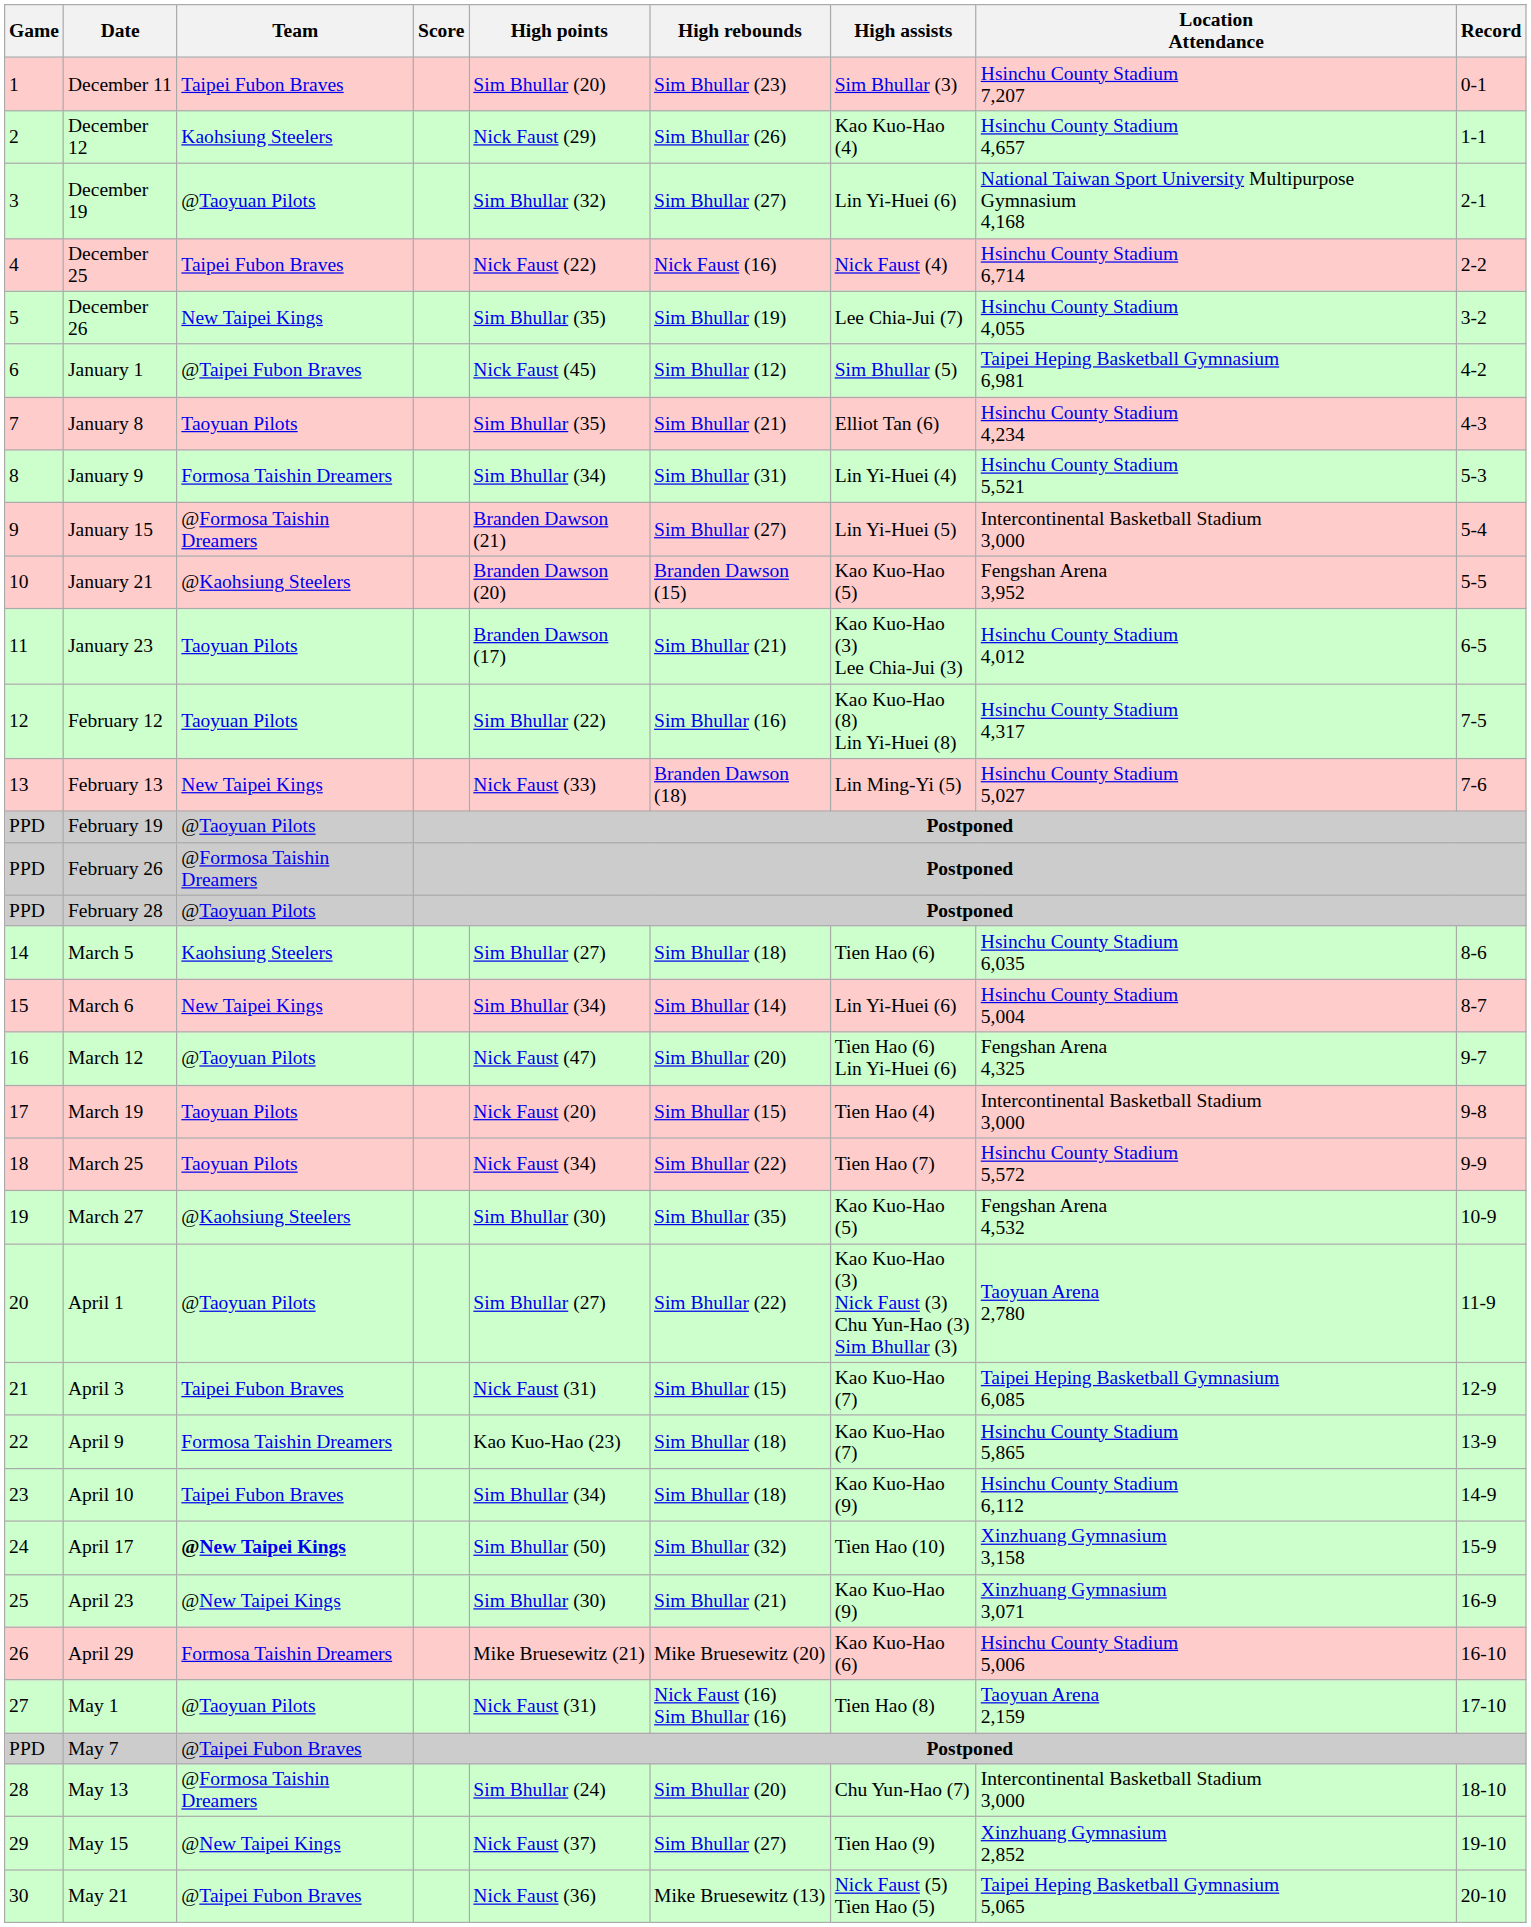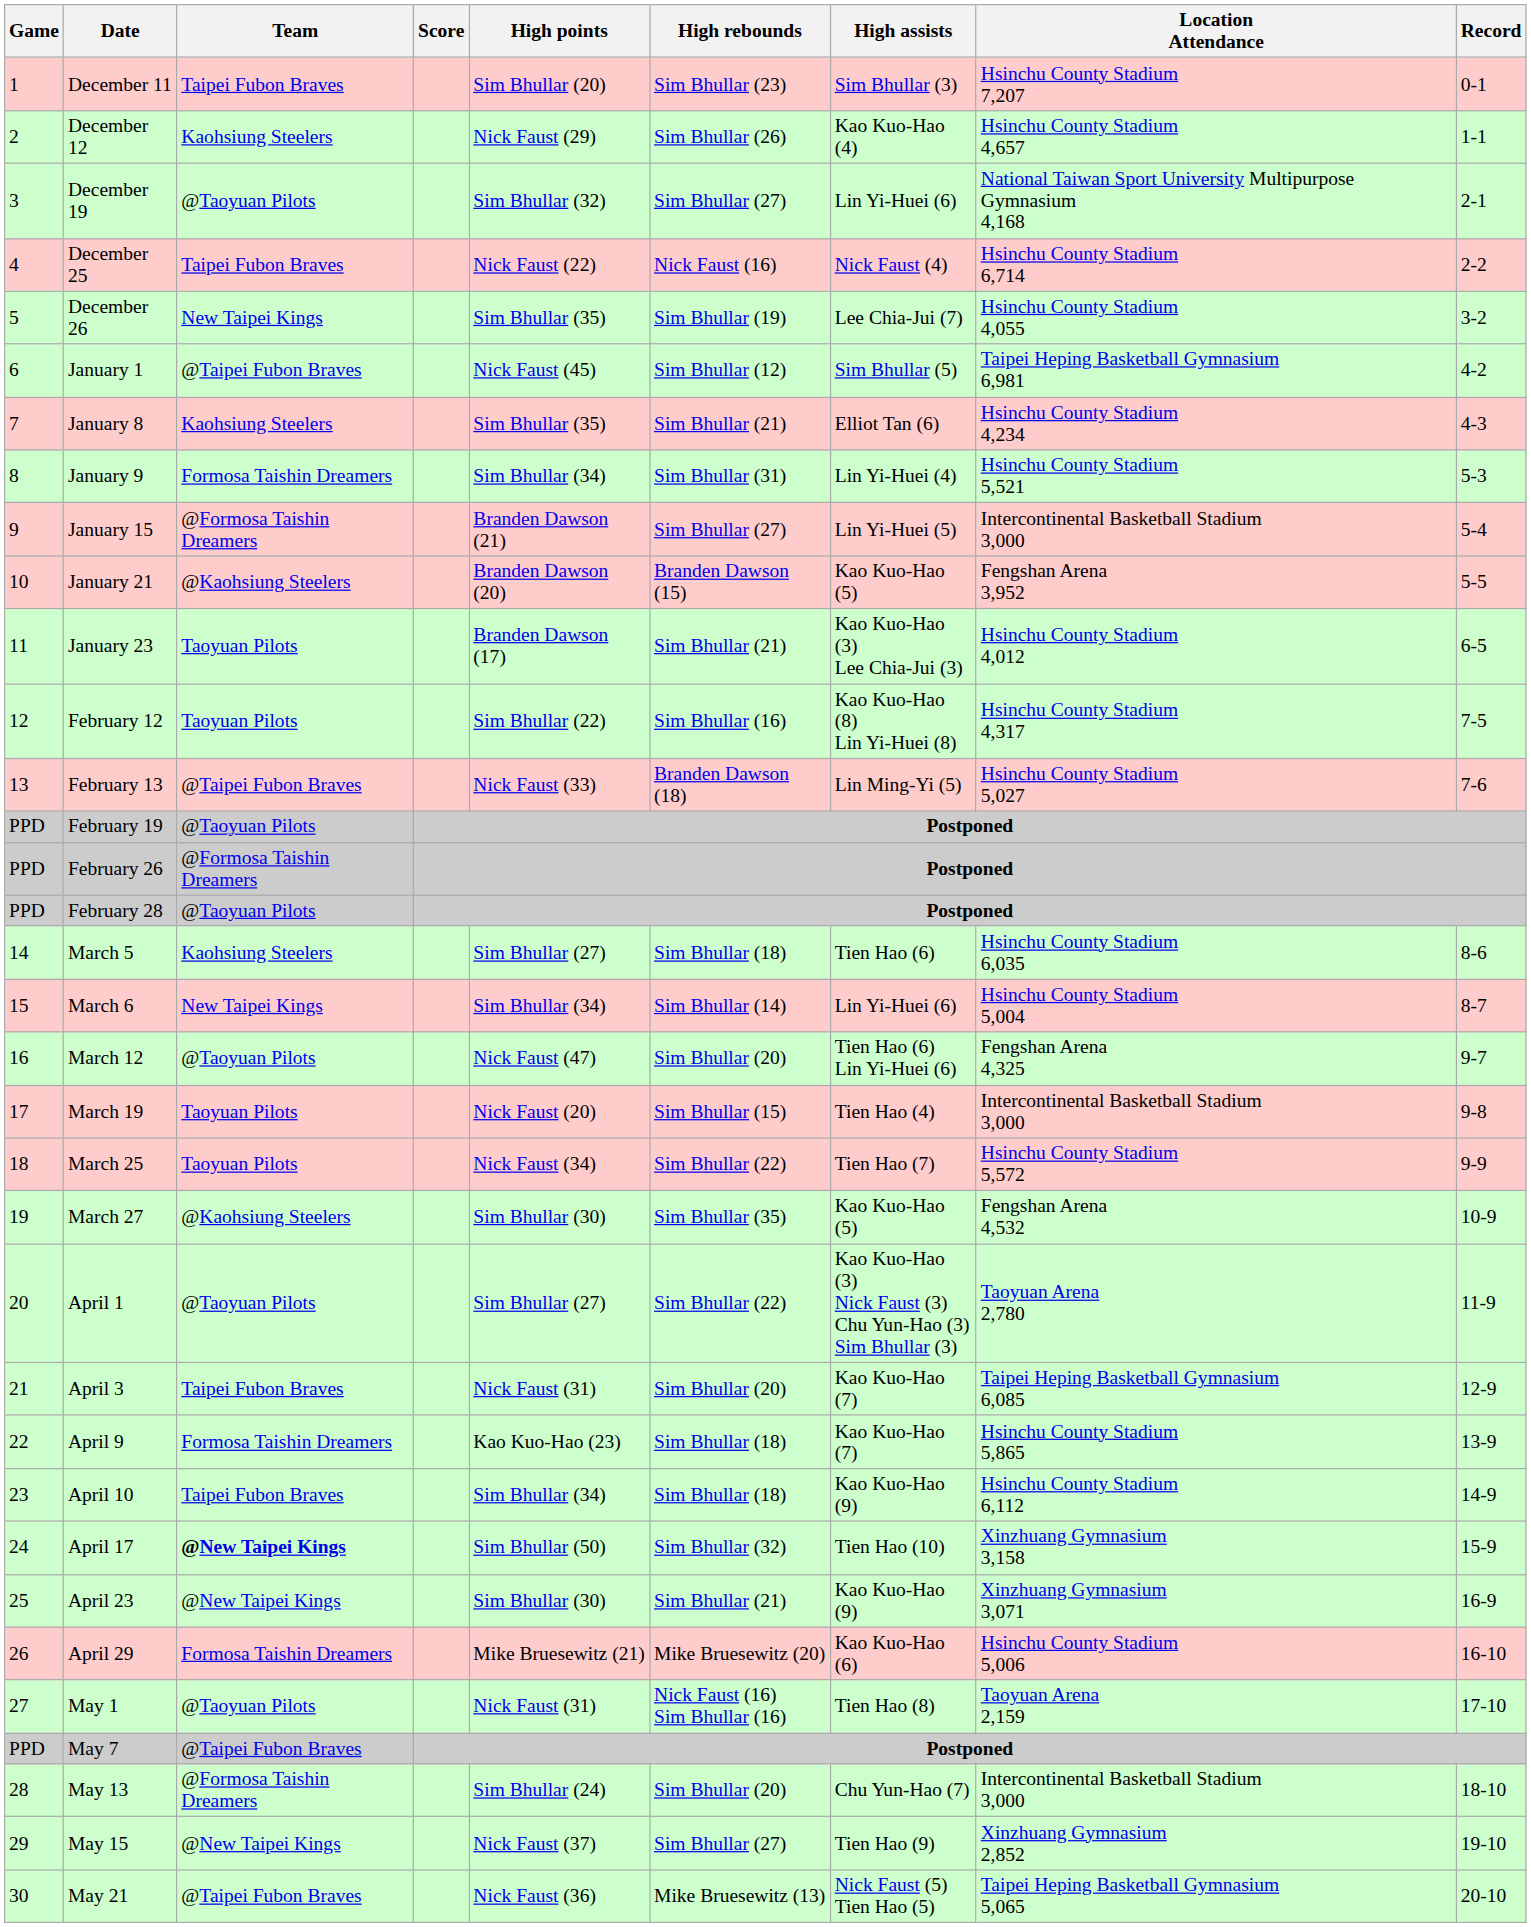January 8 | Team: Taoyuan Pilots -> Kaohsiung Steelers
February 13 | Team: New Taipei Kings -> @Taipei Fubon Braves
April 3 | High rebounds: Sim Bhullar (15) -> Sim Bhullar (20)
